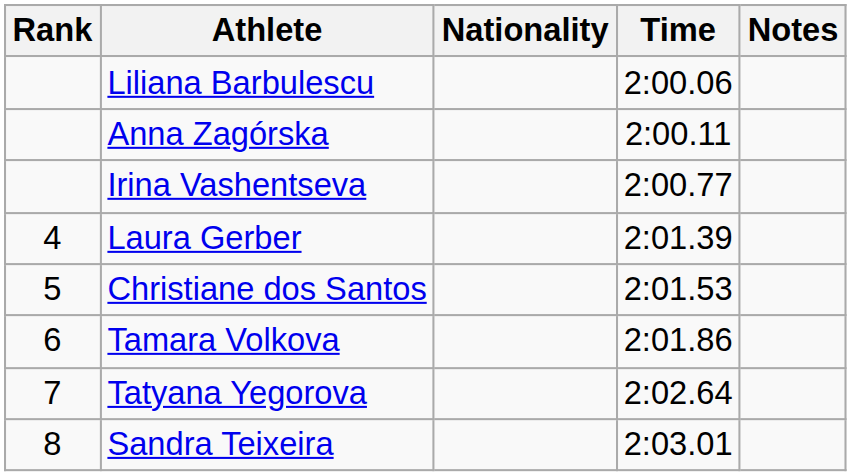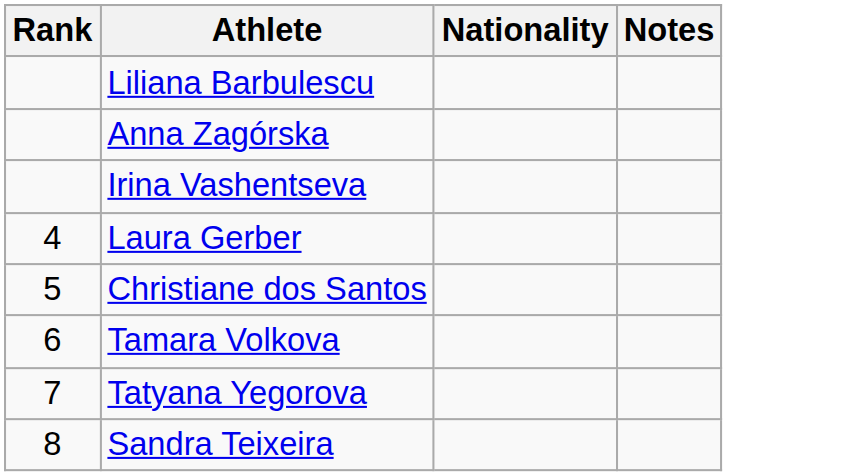- column: Time | 2:00.06 | 2:00.11 | 2:00.77 | 2:01.39 | 2:01.53 | 2:01.86 | 2:02.64 | 2:03.01
